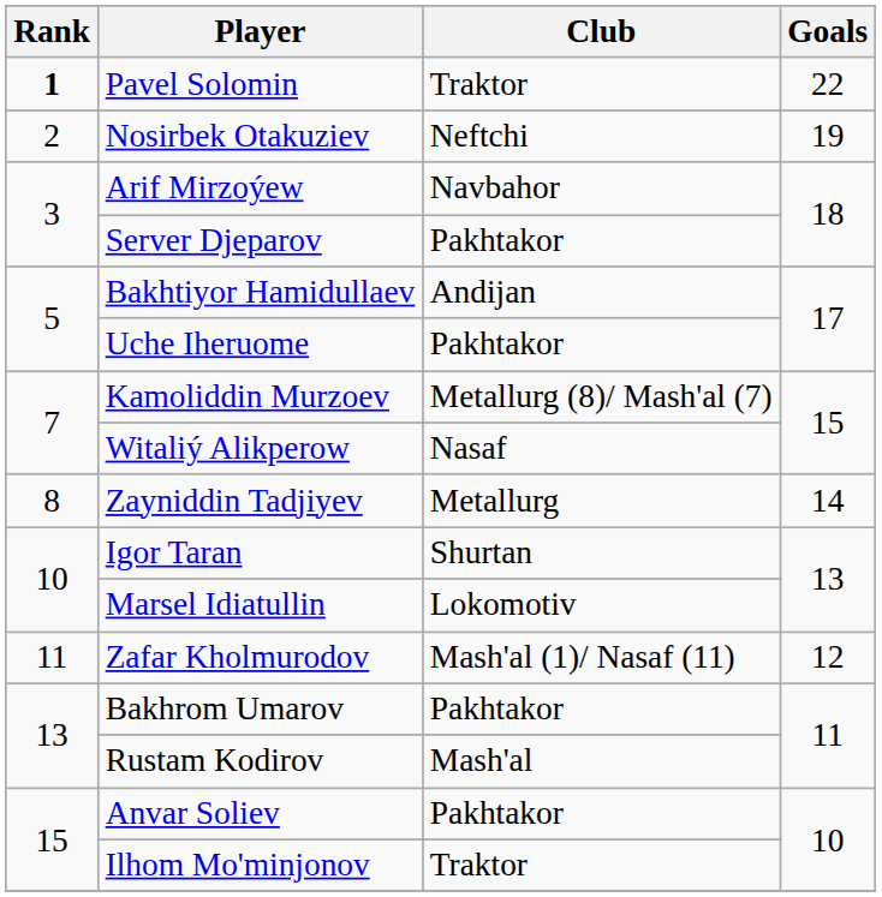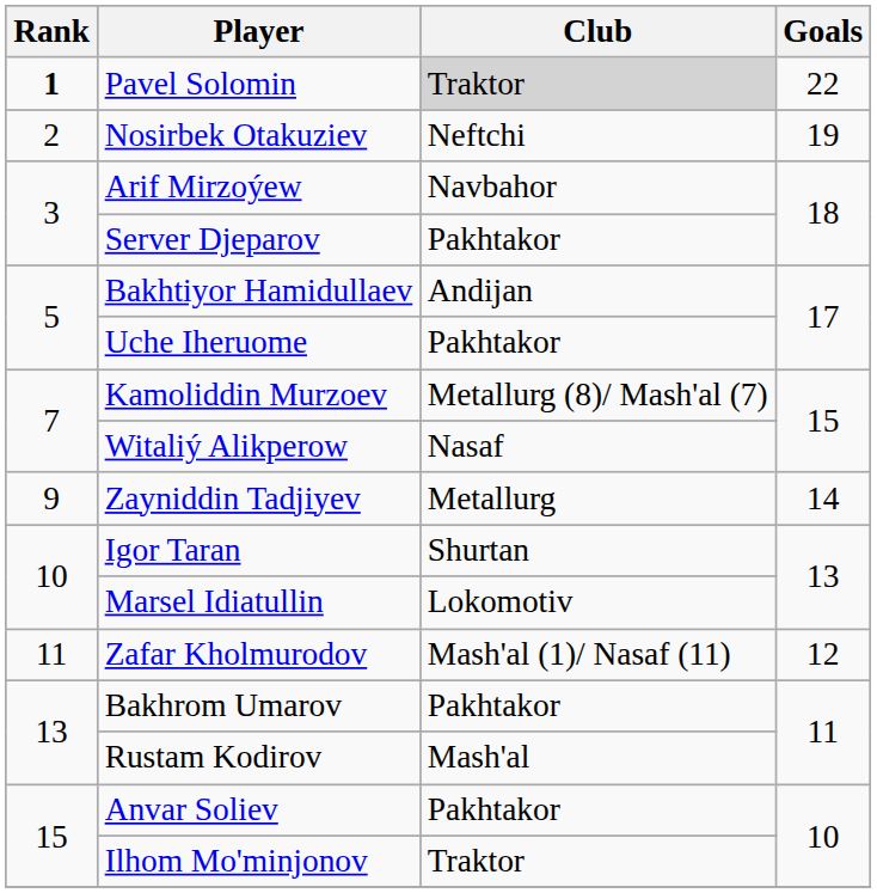Pavel Solomin | Club: no background -> lightgrey background
Zayniddin Tadjiyev | Rank: 8 -> 9
